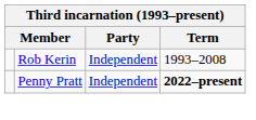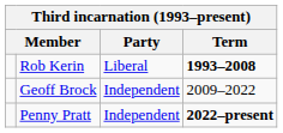Rob Kerin | Party: Independent -> Liberal
Rob Kerin | Term: normal -> bold
+ row: Geoff Brock | Independent | 2009–2022
